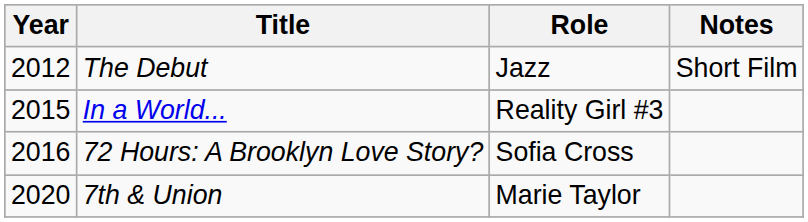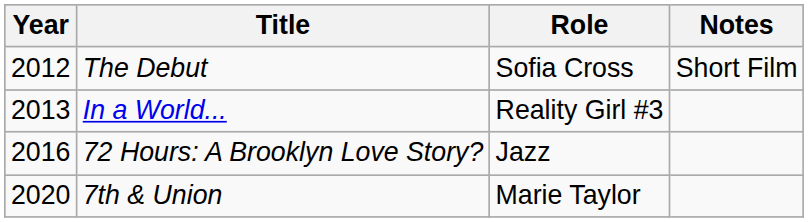The Debut | Role: Jazz -> Sofia Cross
In a World... | Year: 2015 -> 2013
72 Hours: A Brooklyn Love Story? | Role: Sofia Cross -> Jazz
